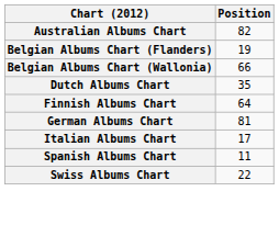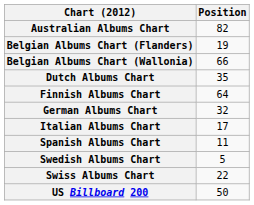German Albums Chart | Position: 81 -> 32
+ row: Swedish Albums Chart | 5
+ row: US Billboard 200 | 50
